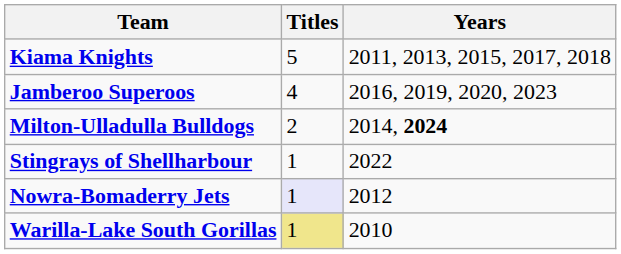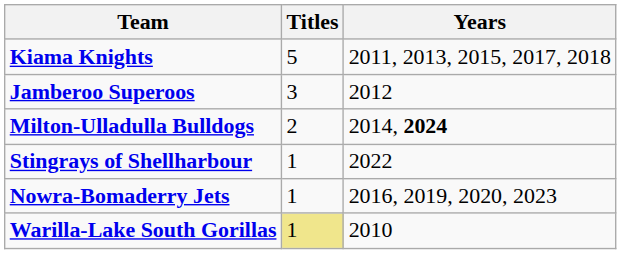Jamberoo Superoos | Titles: 4 -> 3
Jamberoo Superoos | Years: 2016, 2019, 2020, 2023 -> 2012
Nowra-Bomaderry Jets | Titles: lavender background -> no background
Nowra-Bomaderry Jets | Years: 2012 -> 2016, 2019, 2020, 2023
